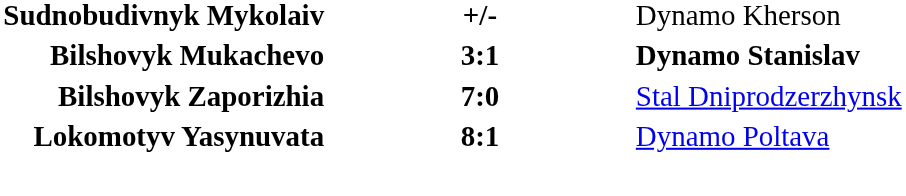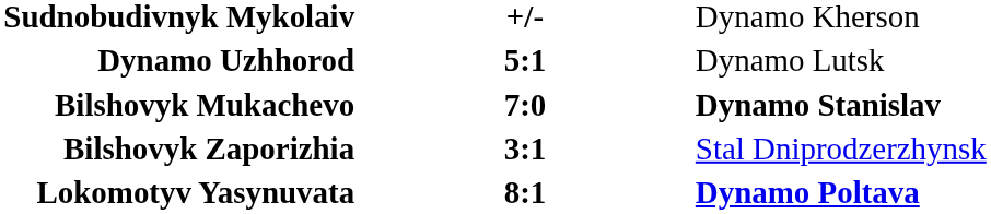+ row: Dynamo Uzhhorod | 5:1 | Dynamo Lutsk
Bilshovyk Mukachevo | column 2: 3:1 -> 7:0
Bilshovyk Zaporizhia | column 2: 7:0 -> 3:1
Lokomotyv Yasynuvata | column 3: normal -> bold
